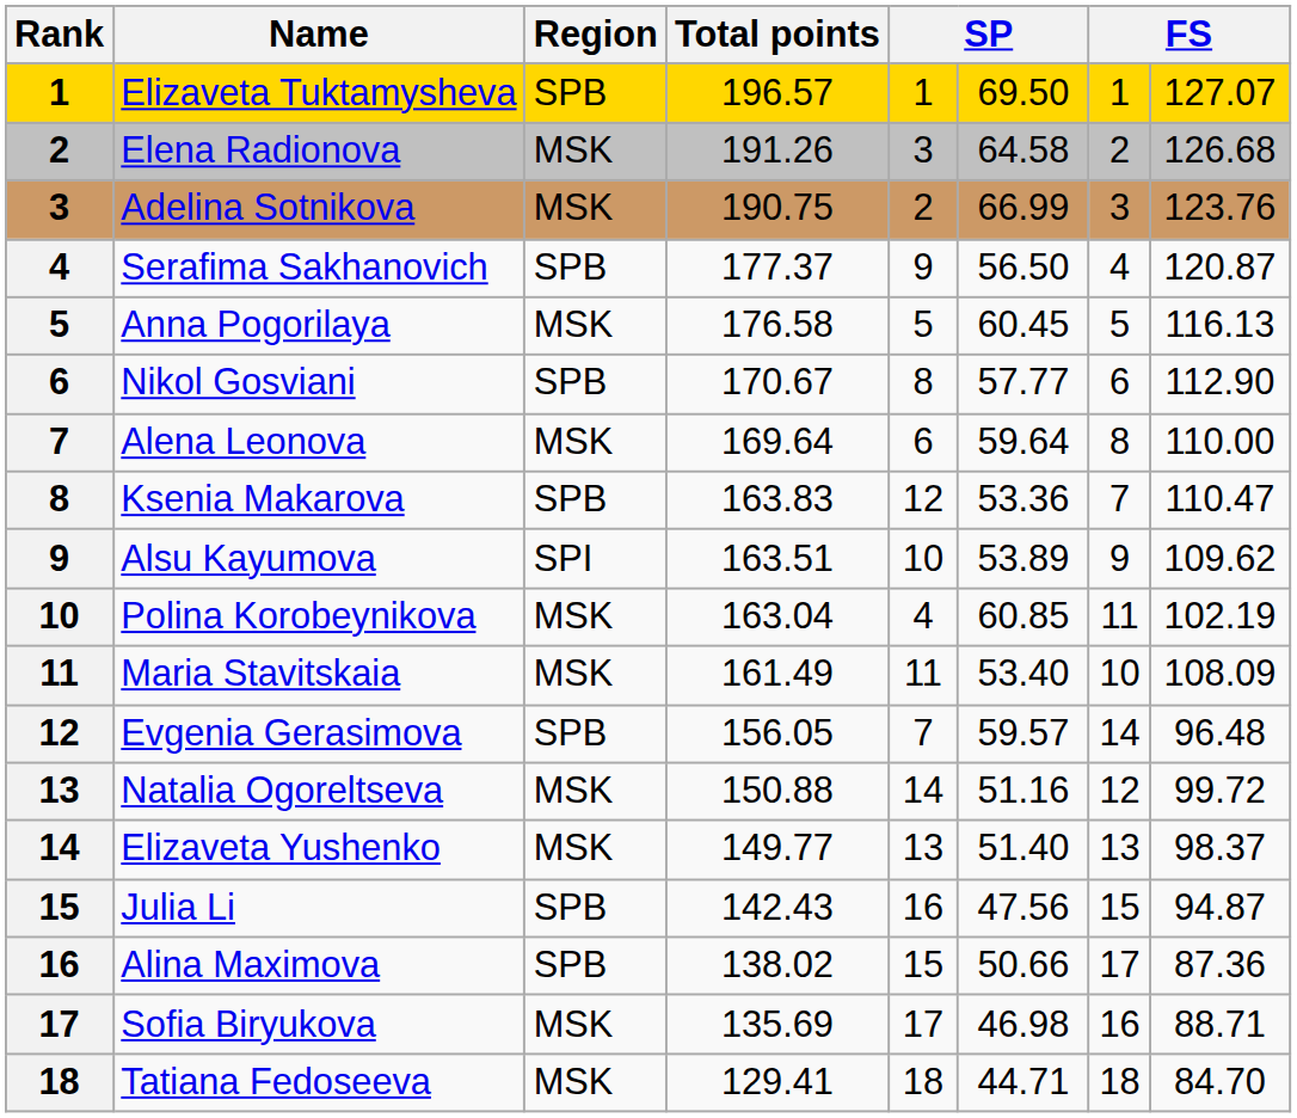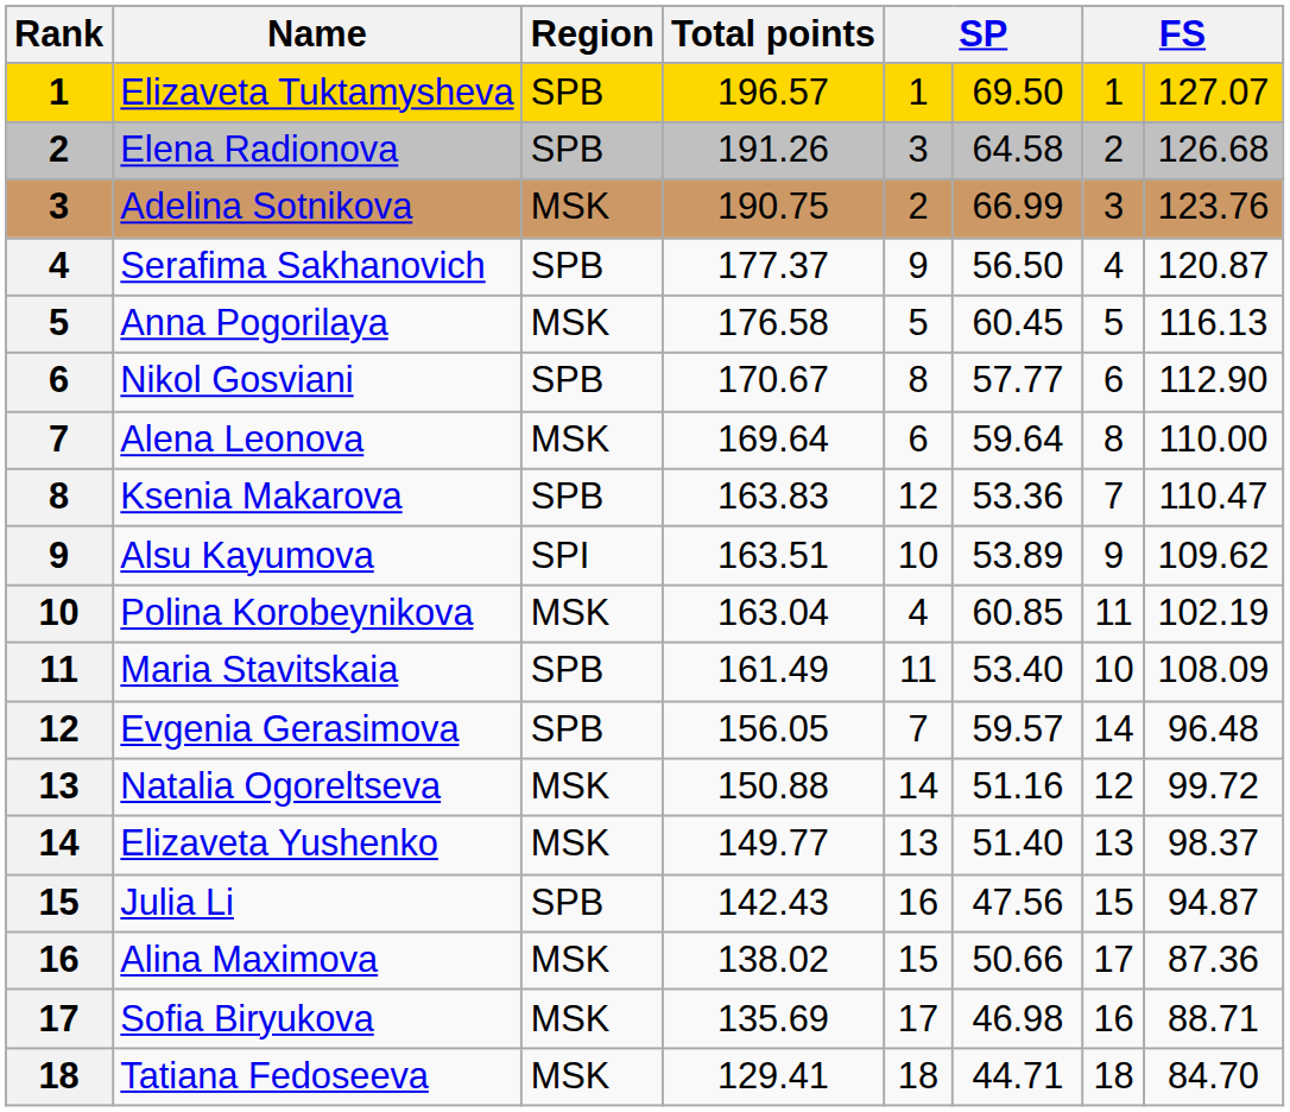Elena Radionova | Region: MSK -> SPB
Maria Stavitskaia | Region: MSK -> SPB
Alina Maximova | Region: SPB -> MSK
